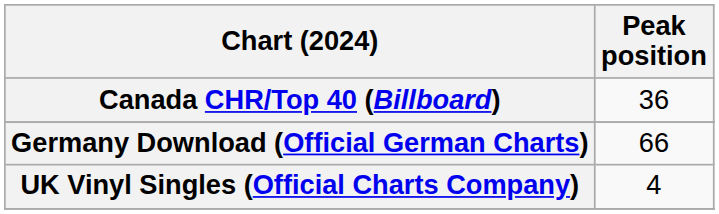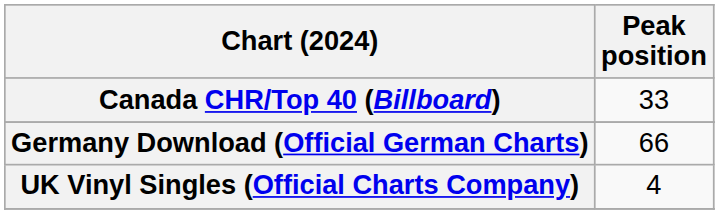Canada CHR/Top 40 (Billboard) | Peak position: 36 -> 33
